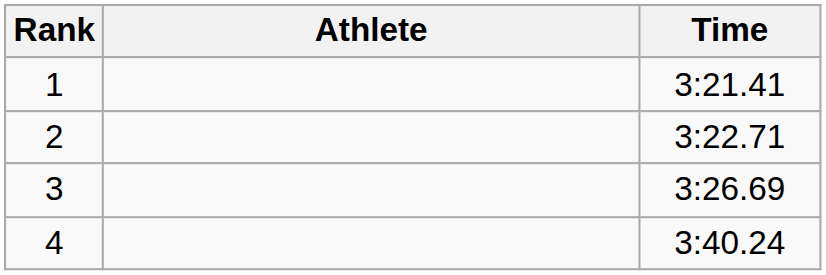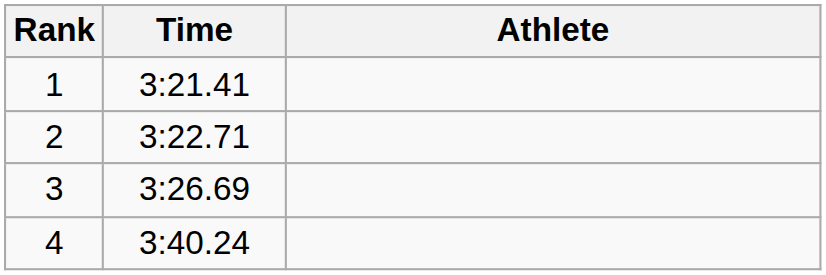columns swapped: Athlete <-> Time
